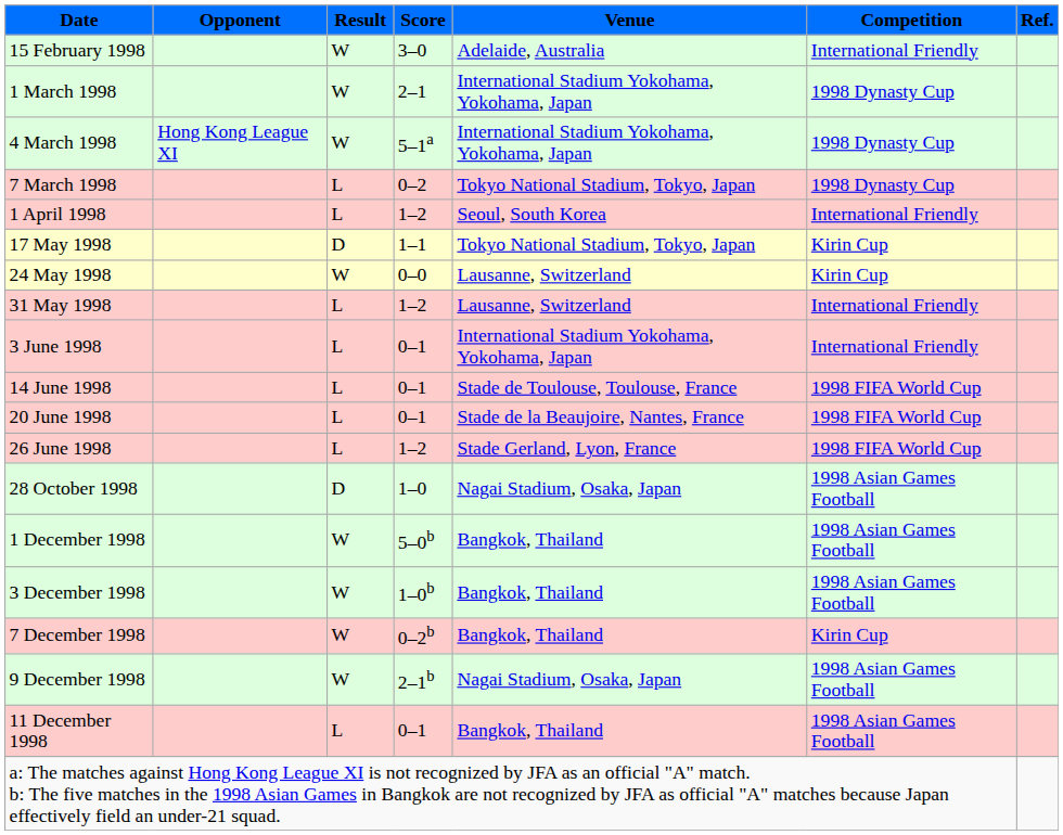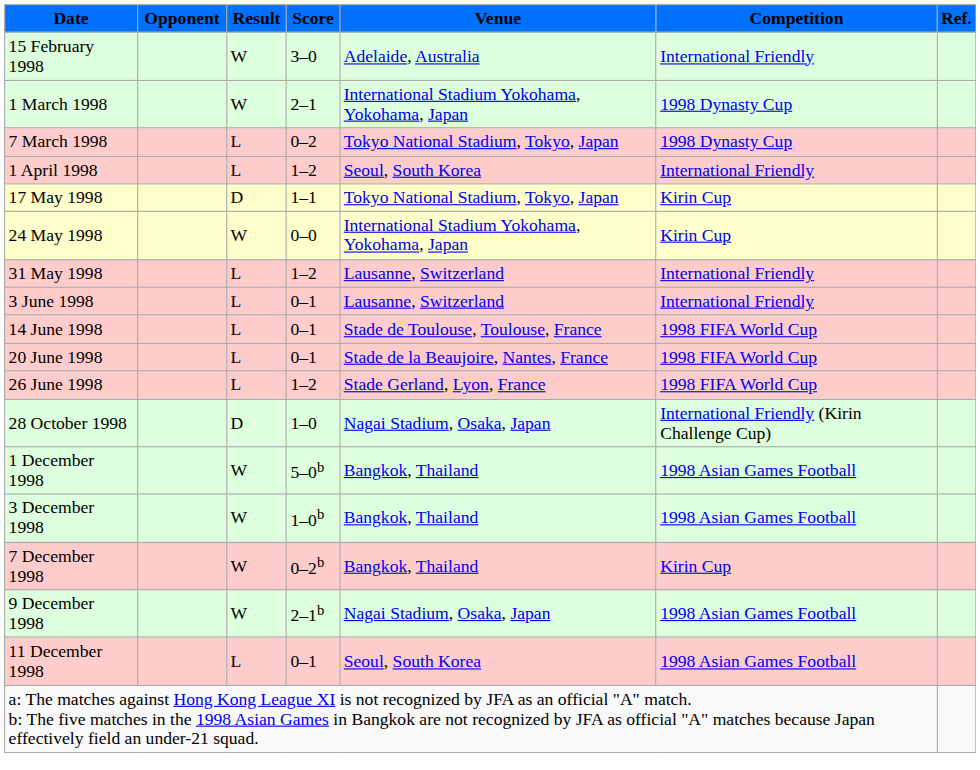- row: 4 March 1998 | Hong Kong League XI | W | 5–1a | International Stadium Yokohama, Yokohama, Japan | 1998 Dynasty Cup
24 May 1998 | Venue: Lausanne, Switzerland -> International Stadium Yokohama, Yokohama, Japan
3 June 1998 | Venue: International Stadium Yokohama, Yokohama, Japan -> Lausanne, Switzerland
28 October 1998 | Competition: 1998 Asian Games Football -> International Friendly (Kirin Challenge Cup)
11 December 1998 | Venue: Bangkok, Thailand -> Seoul, South Korea
